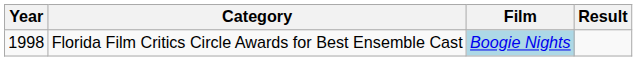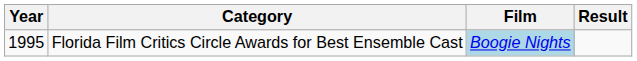Florida Film Critics Circle Awards for Best Ensemble Cast | Year: 1998 -> 1995
